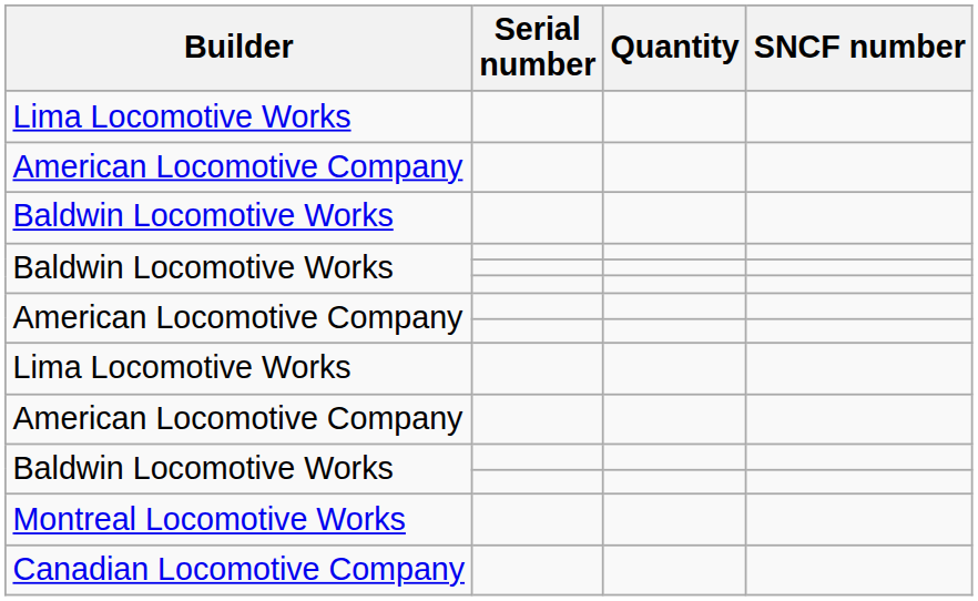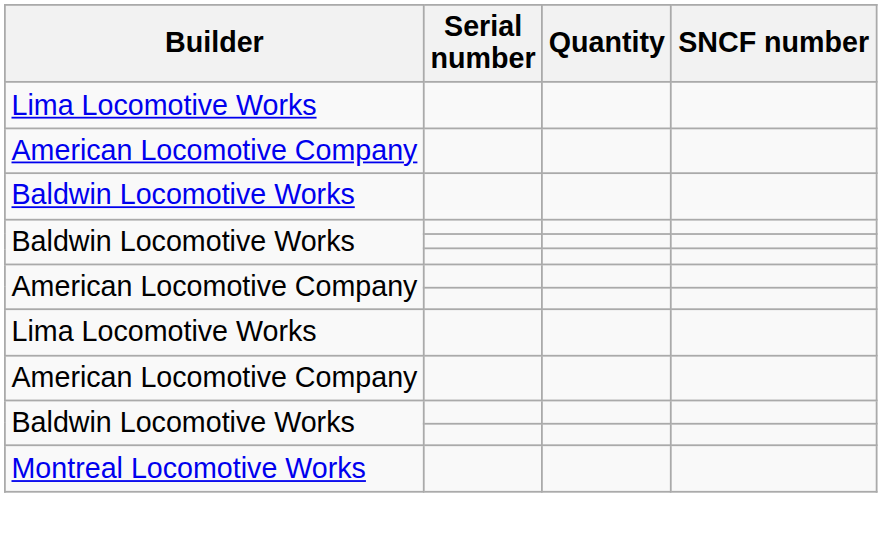- row: Canadian Locomotive Company
